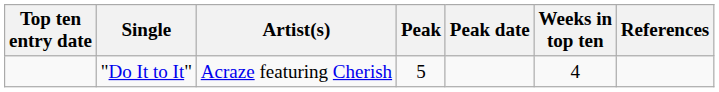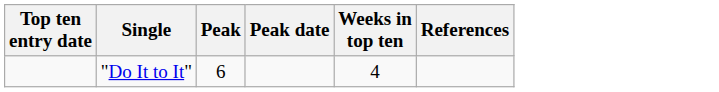- column: Artist(s) | Acraze featuring Cherish
"Do It to It" | Peak: 5 -> 6
